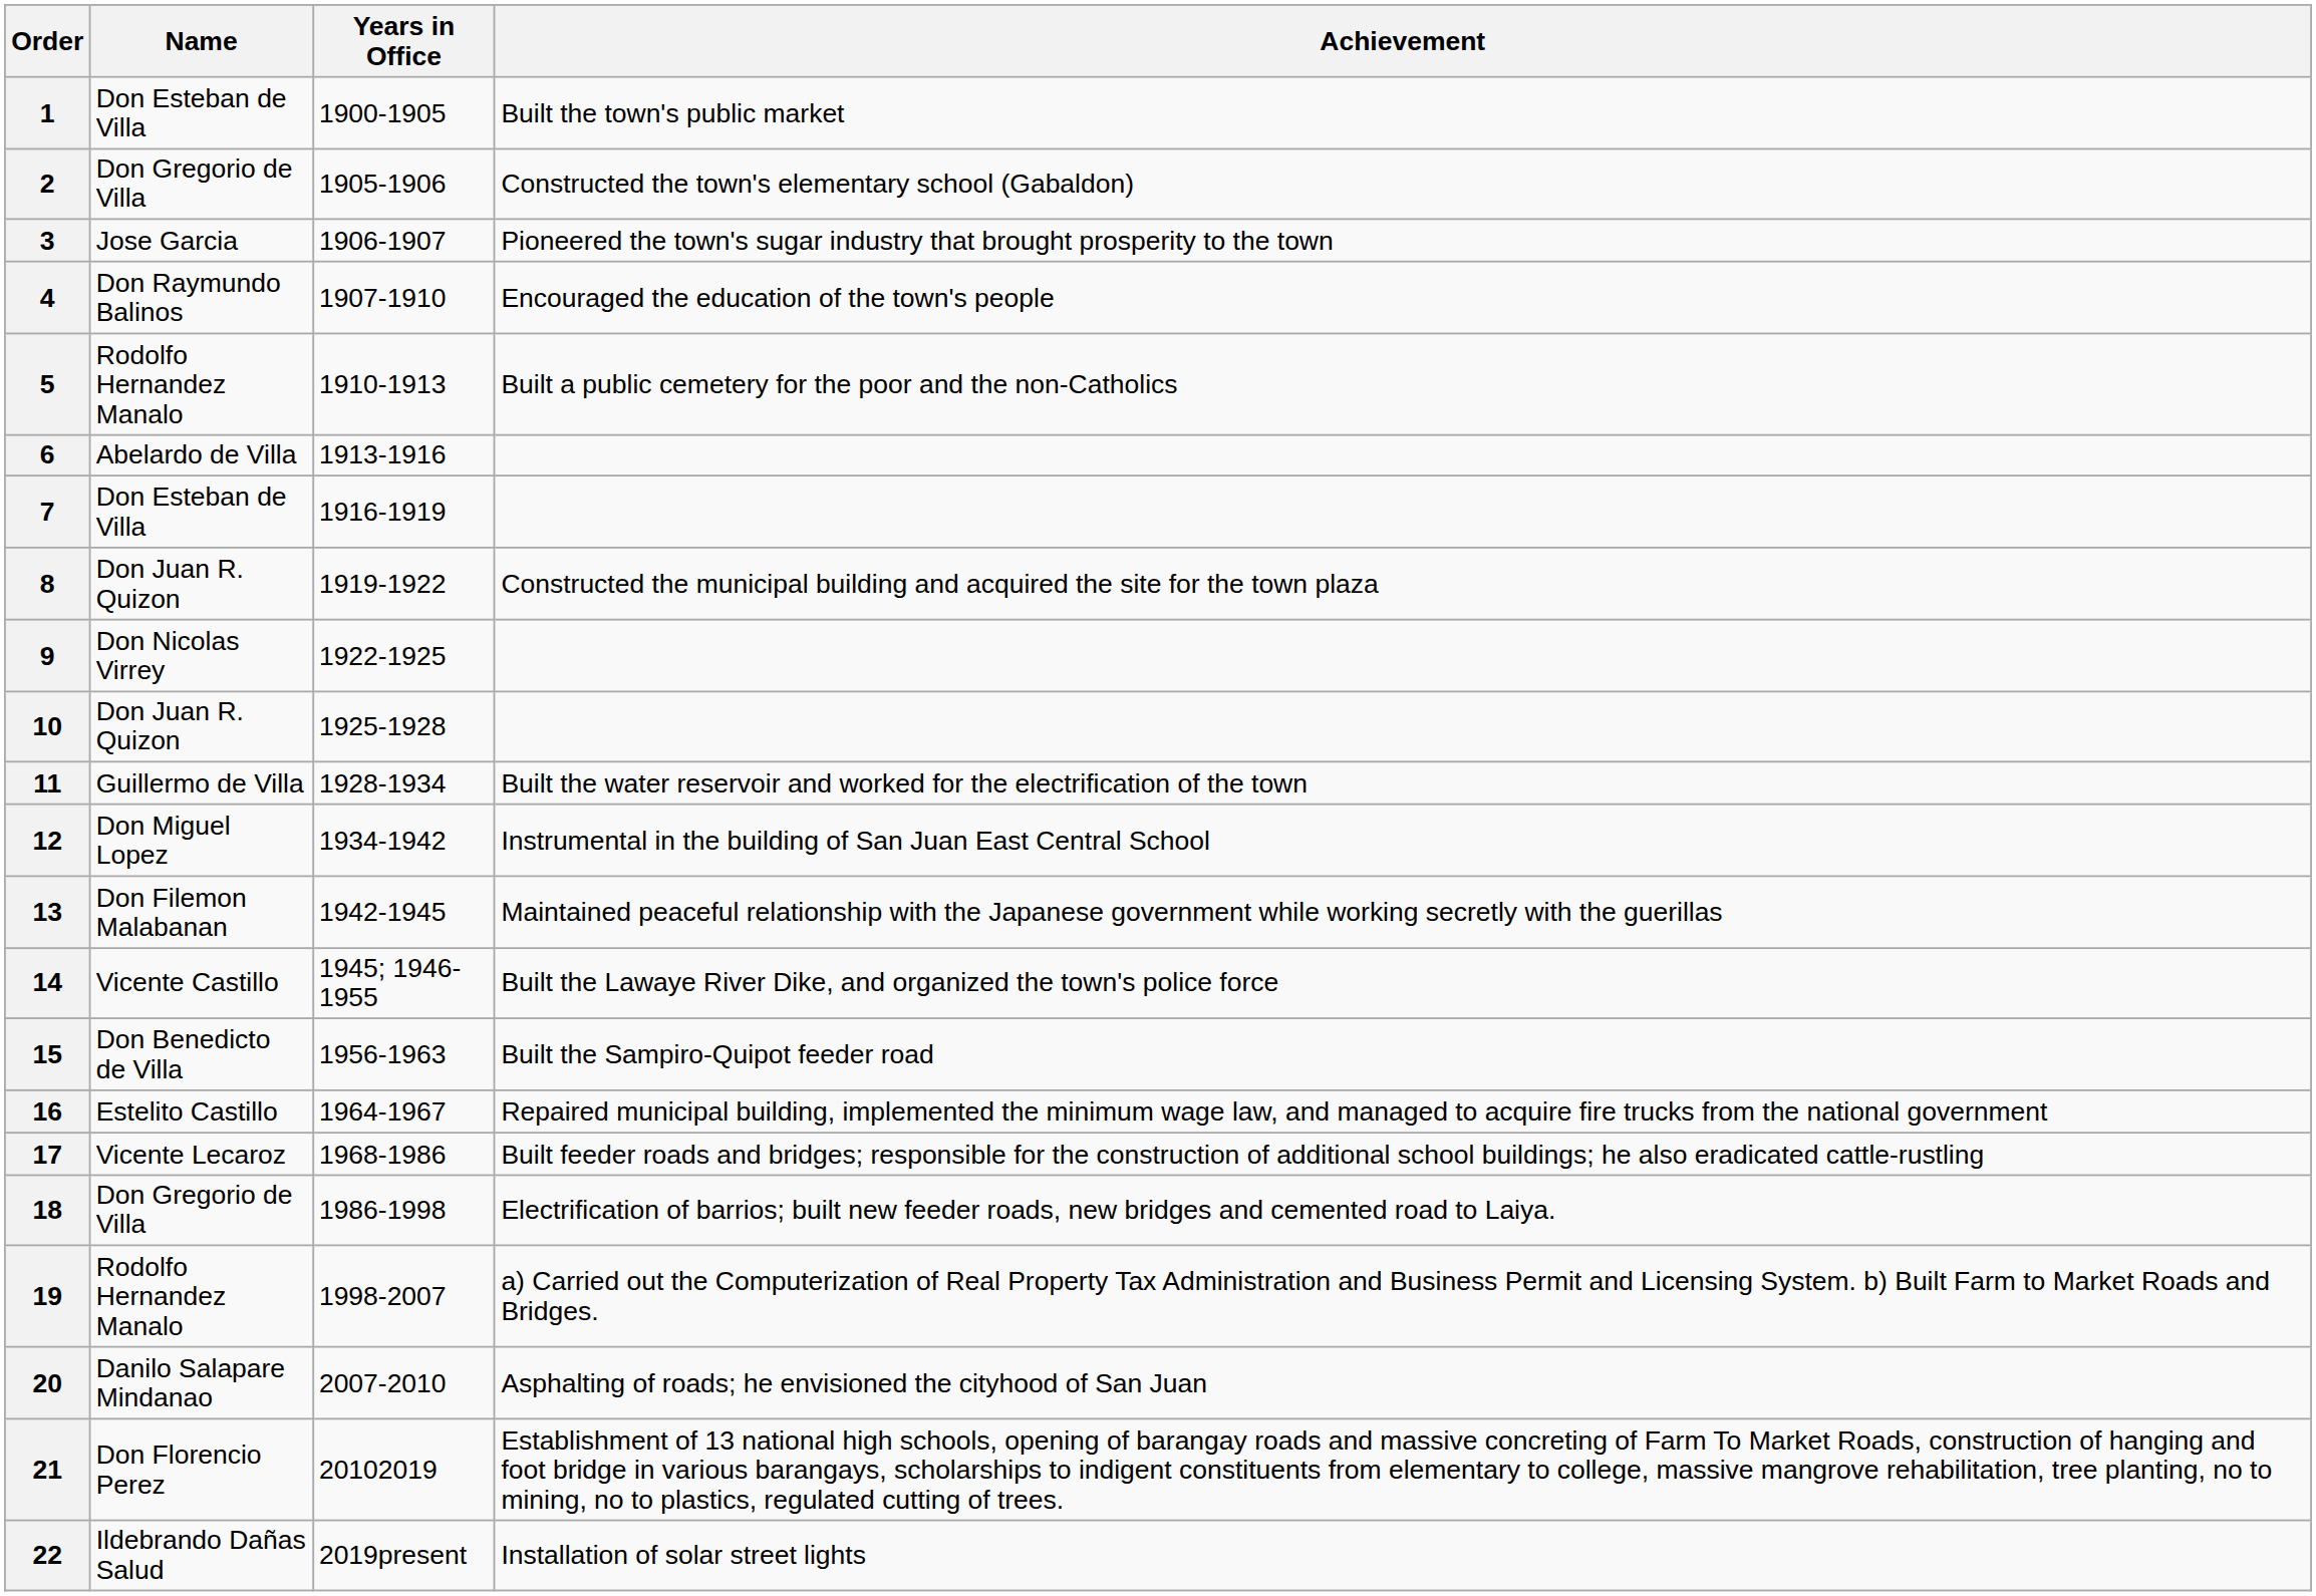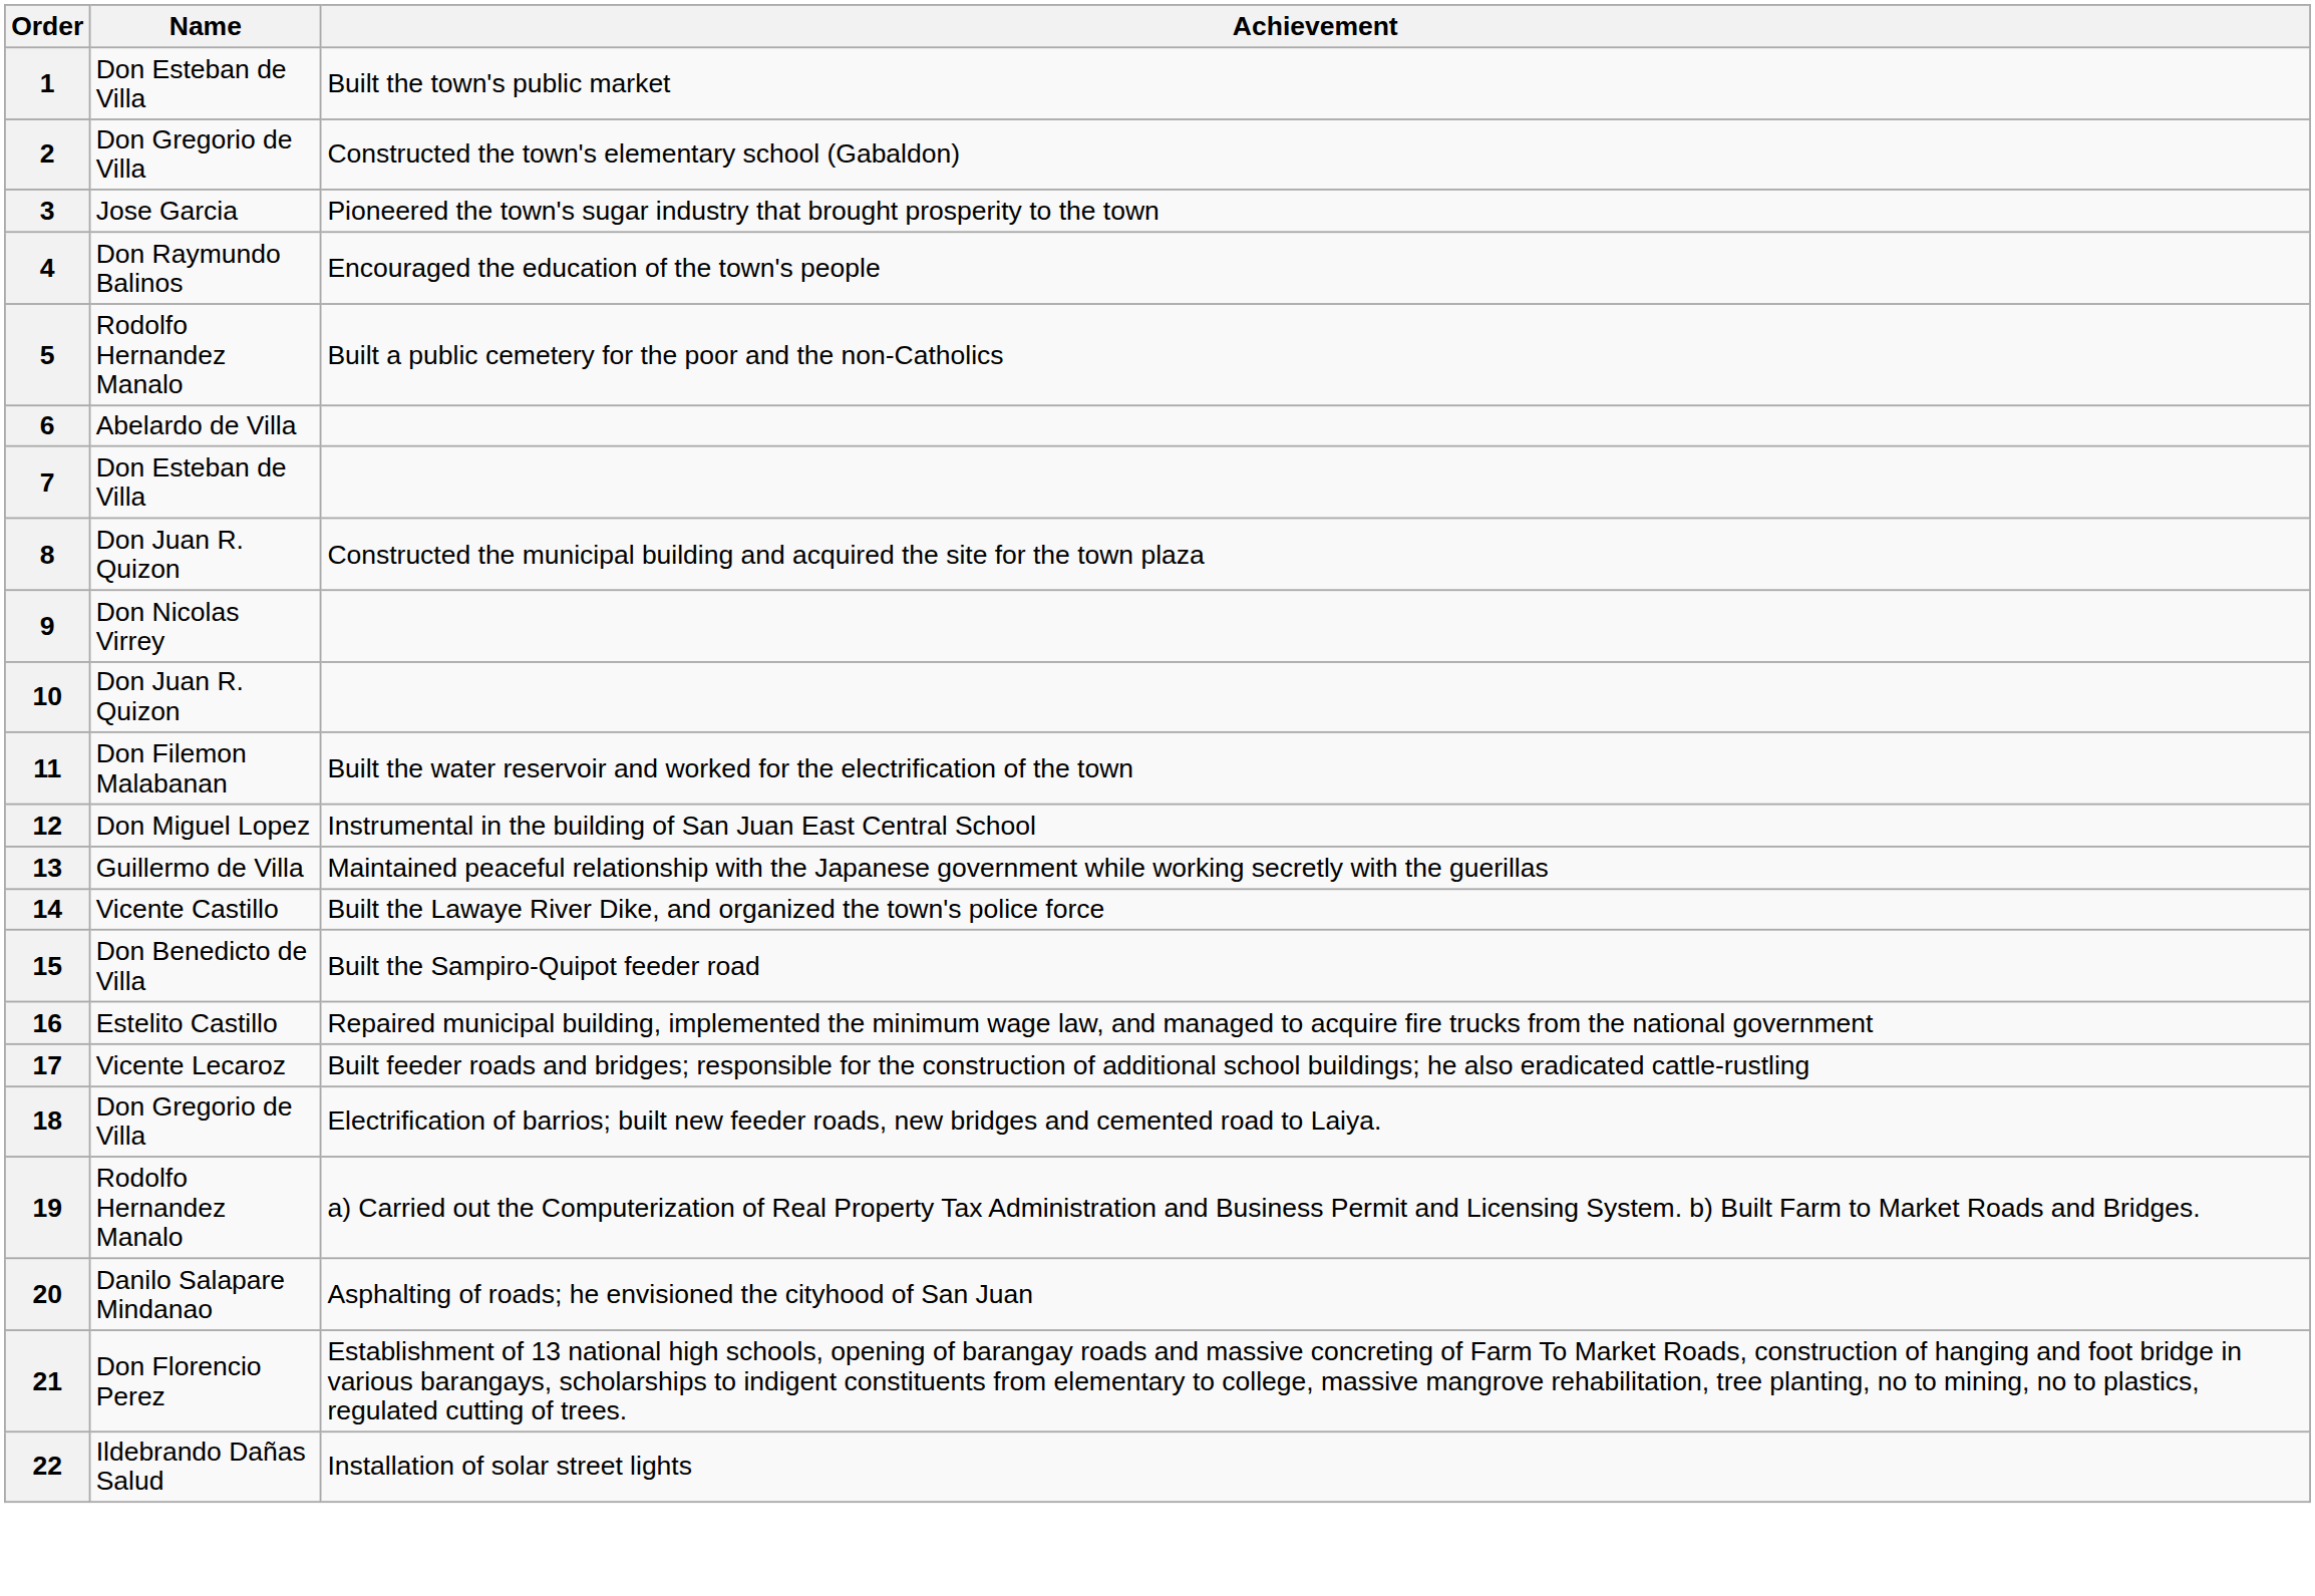- column: Years in Office | 1900-1905 | 1905-1906 | 1906-1907 | 1907-1910 | 1910-1913 | 1913-1916 | 1916-1919 | 1919-1922 | 1922-1925 | 1925-1928 | 1928-1934 | 1934-1942 | 1942-1945 | 1945; 1946-1955 | 1956-1963 | 1964-1967 | 1968-1986 | 1986-1998 | 1998-2007 | 2007-2010 | 20102019 | 2019present
11 | Name: Guillermo de Villa -> Don Filemon Malabanan
13 | Name: Don Filemon Malabanan -> Guillermo de Villa
